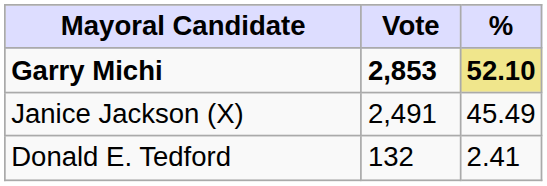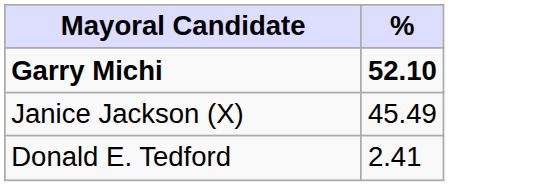- column: Vote | 2,853 | 2,491 | 132
Garry Michi | %: khaki background -> no background
